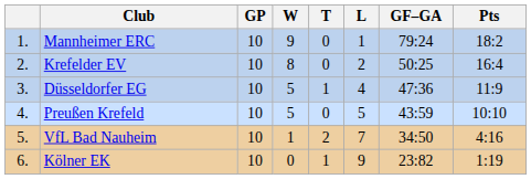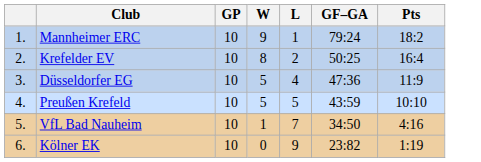- column: T | 0 | 0 | 1 | 0 | 2 | 1
